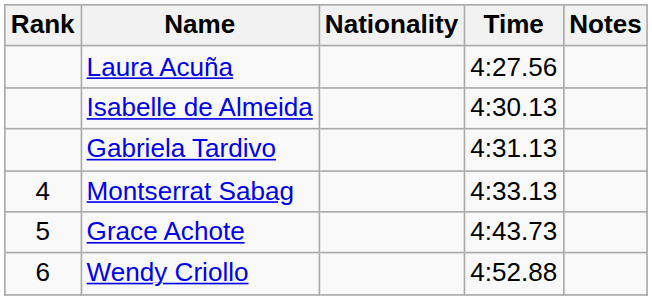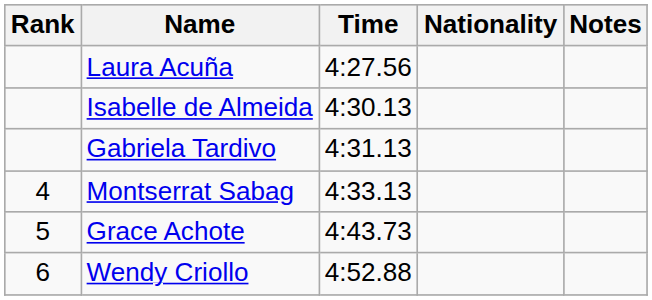columns swapped: Nationality <-> Time
